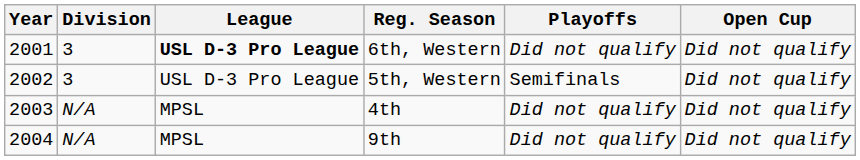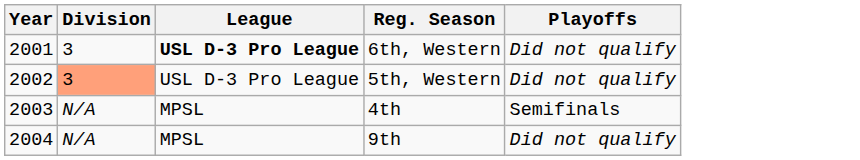- column: Open Cup | Did not qualify | Did not qualify | Did not qualify | Did not qualify
5th, Western | Division: no background -> lightsalmon background
5th, Western | Playoffs: Semifinals -> Did not qualify
4th | Playoffs: Did not qualify -> Semifinals
